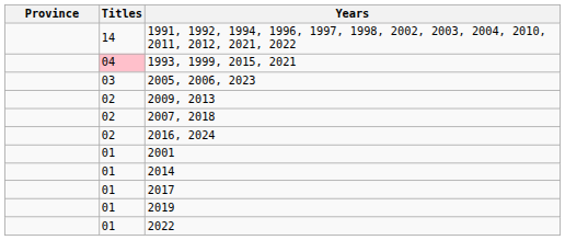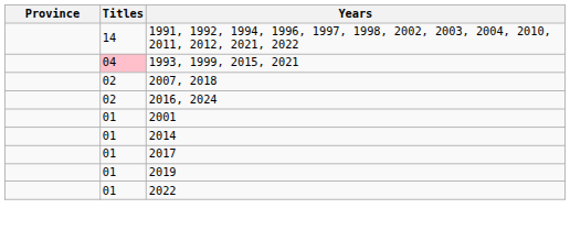- row: 03 | 2005, 2006, 2023
- row: 02 | 2009, 2013
